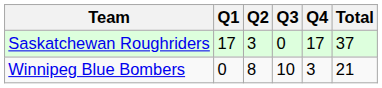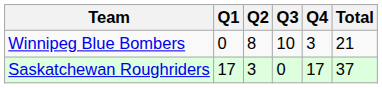rows swapped: Winnipeg Blue Bombers <-> Saskatchewan Roughriders
